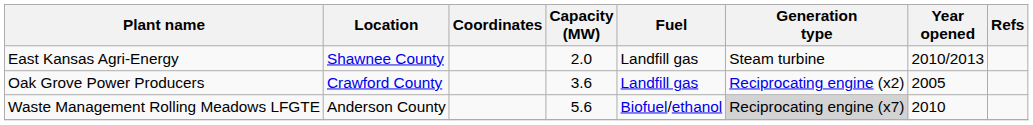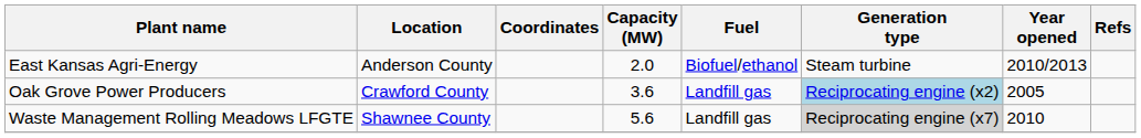East Kansas Agri-Energy | Location: Shawnee County -> Anderson County
East Kansas Agri-Energy | Fuel: Landfill gas -> Biofuel/ethanol
Oak Grove Power Producers | Generation type: no background -> lightblue background
Waste Management Rolling Meadows LFGTE | Location: Anderson County -> Shawnee County
Waste Management Rolling Meadows LFGTE | Fuel: Biofuel/ethanol -> Landfill gas
